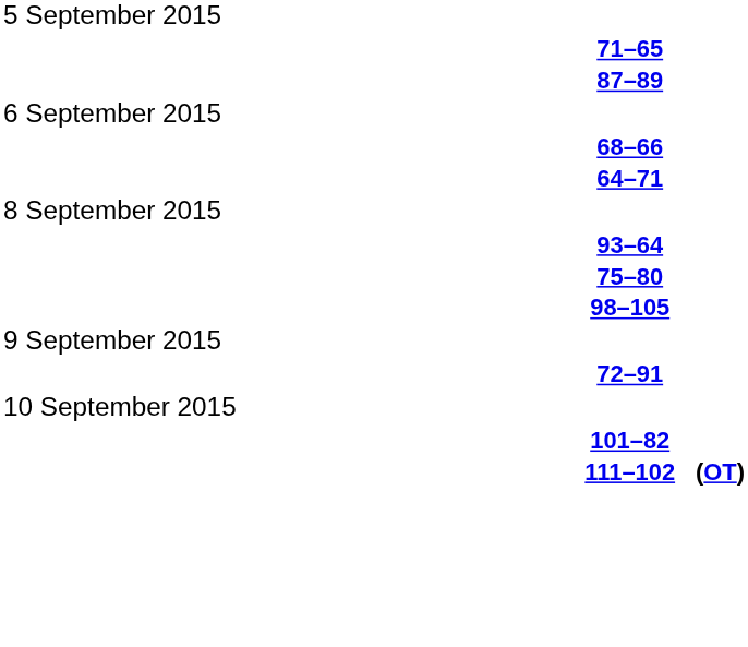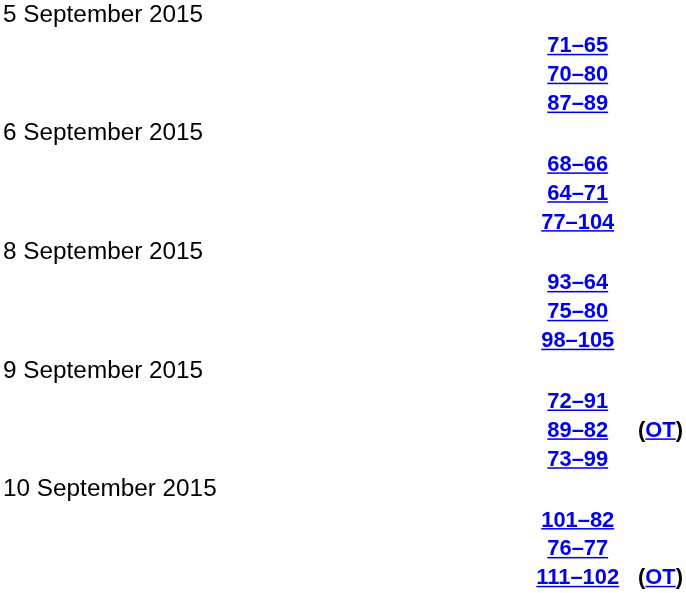+ row: 70–80
+ row: 77–104
+ row: 89–82 | (OT)
+ row: 73–99
+ row: 76–77
